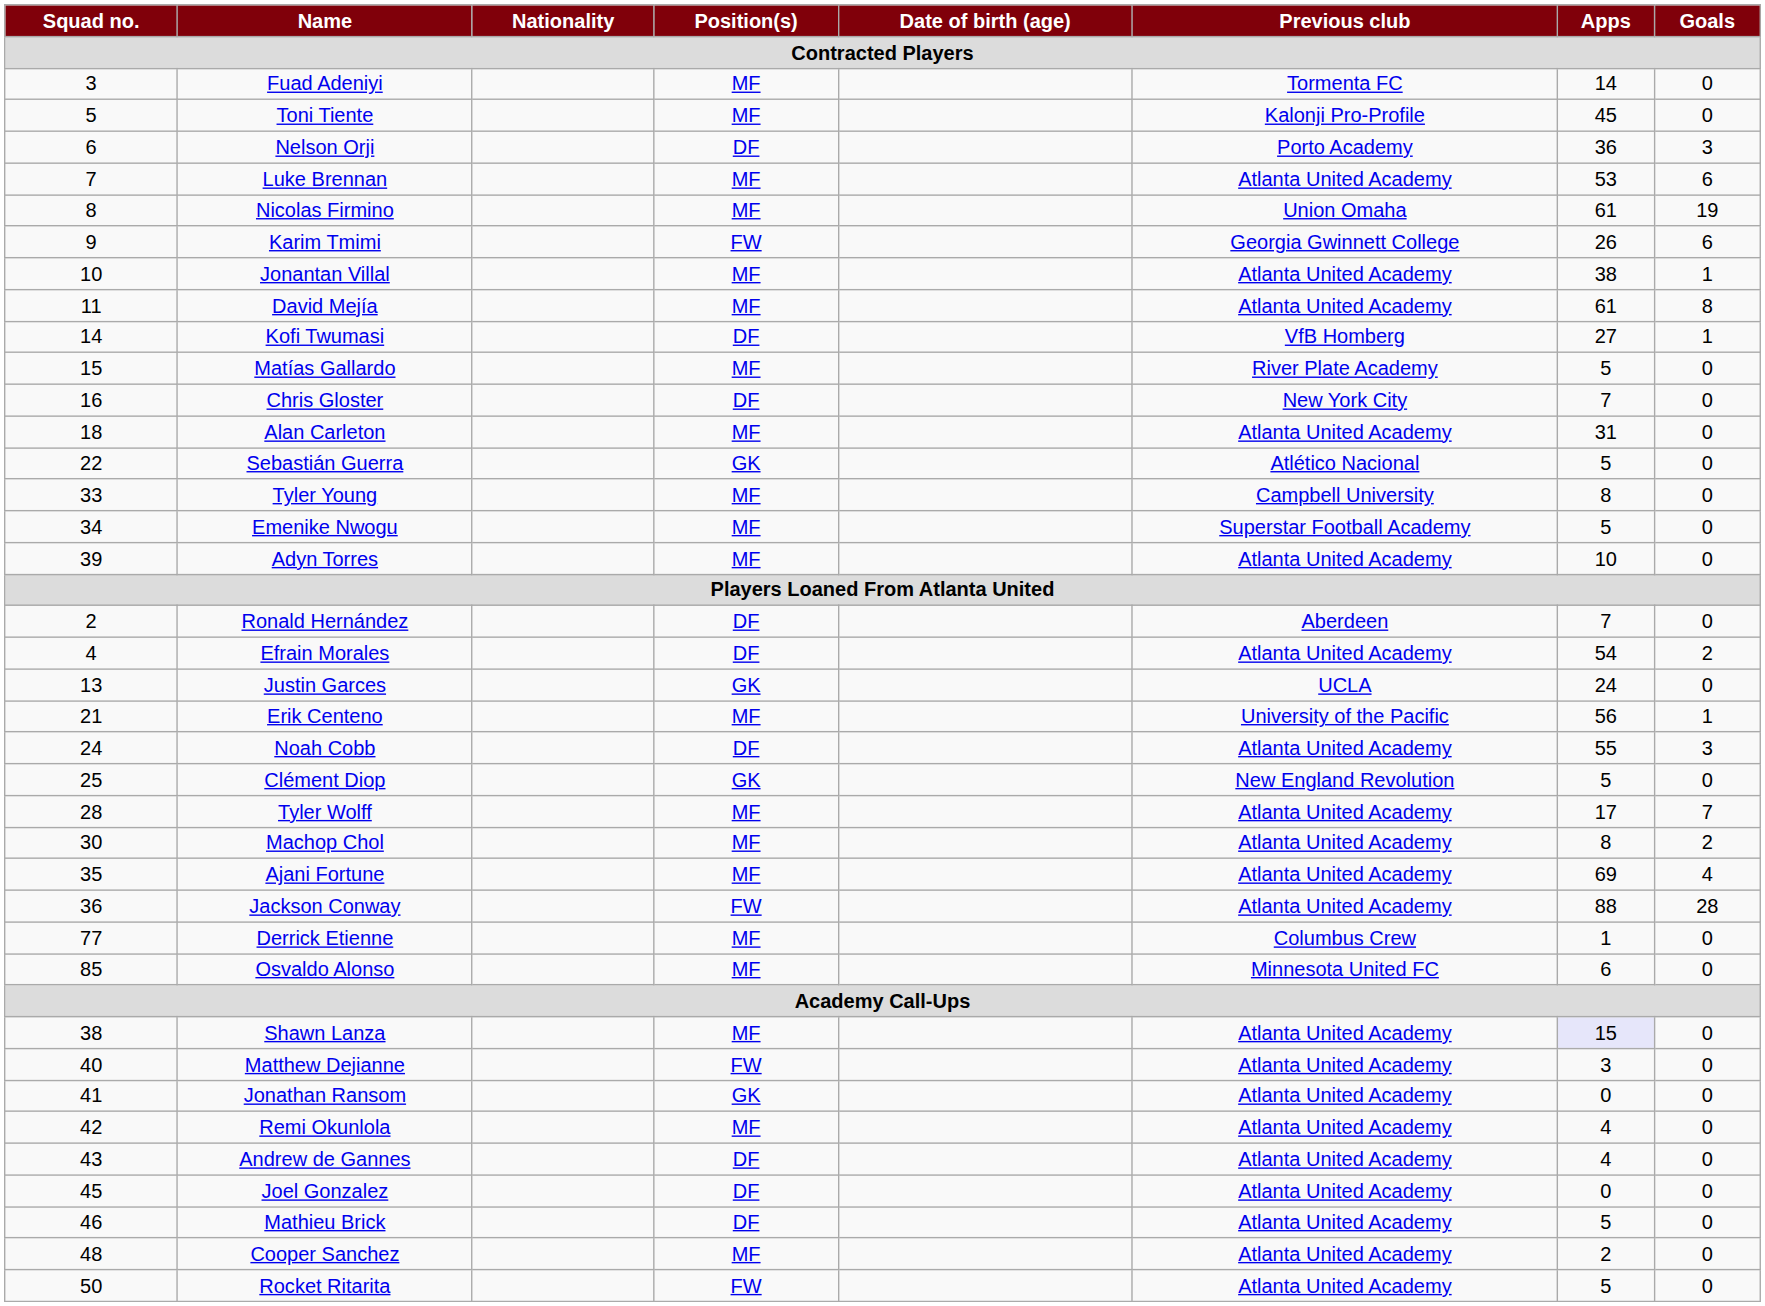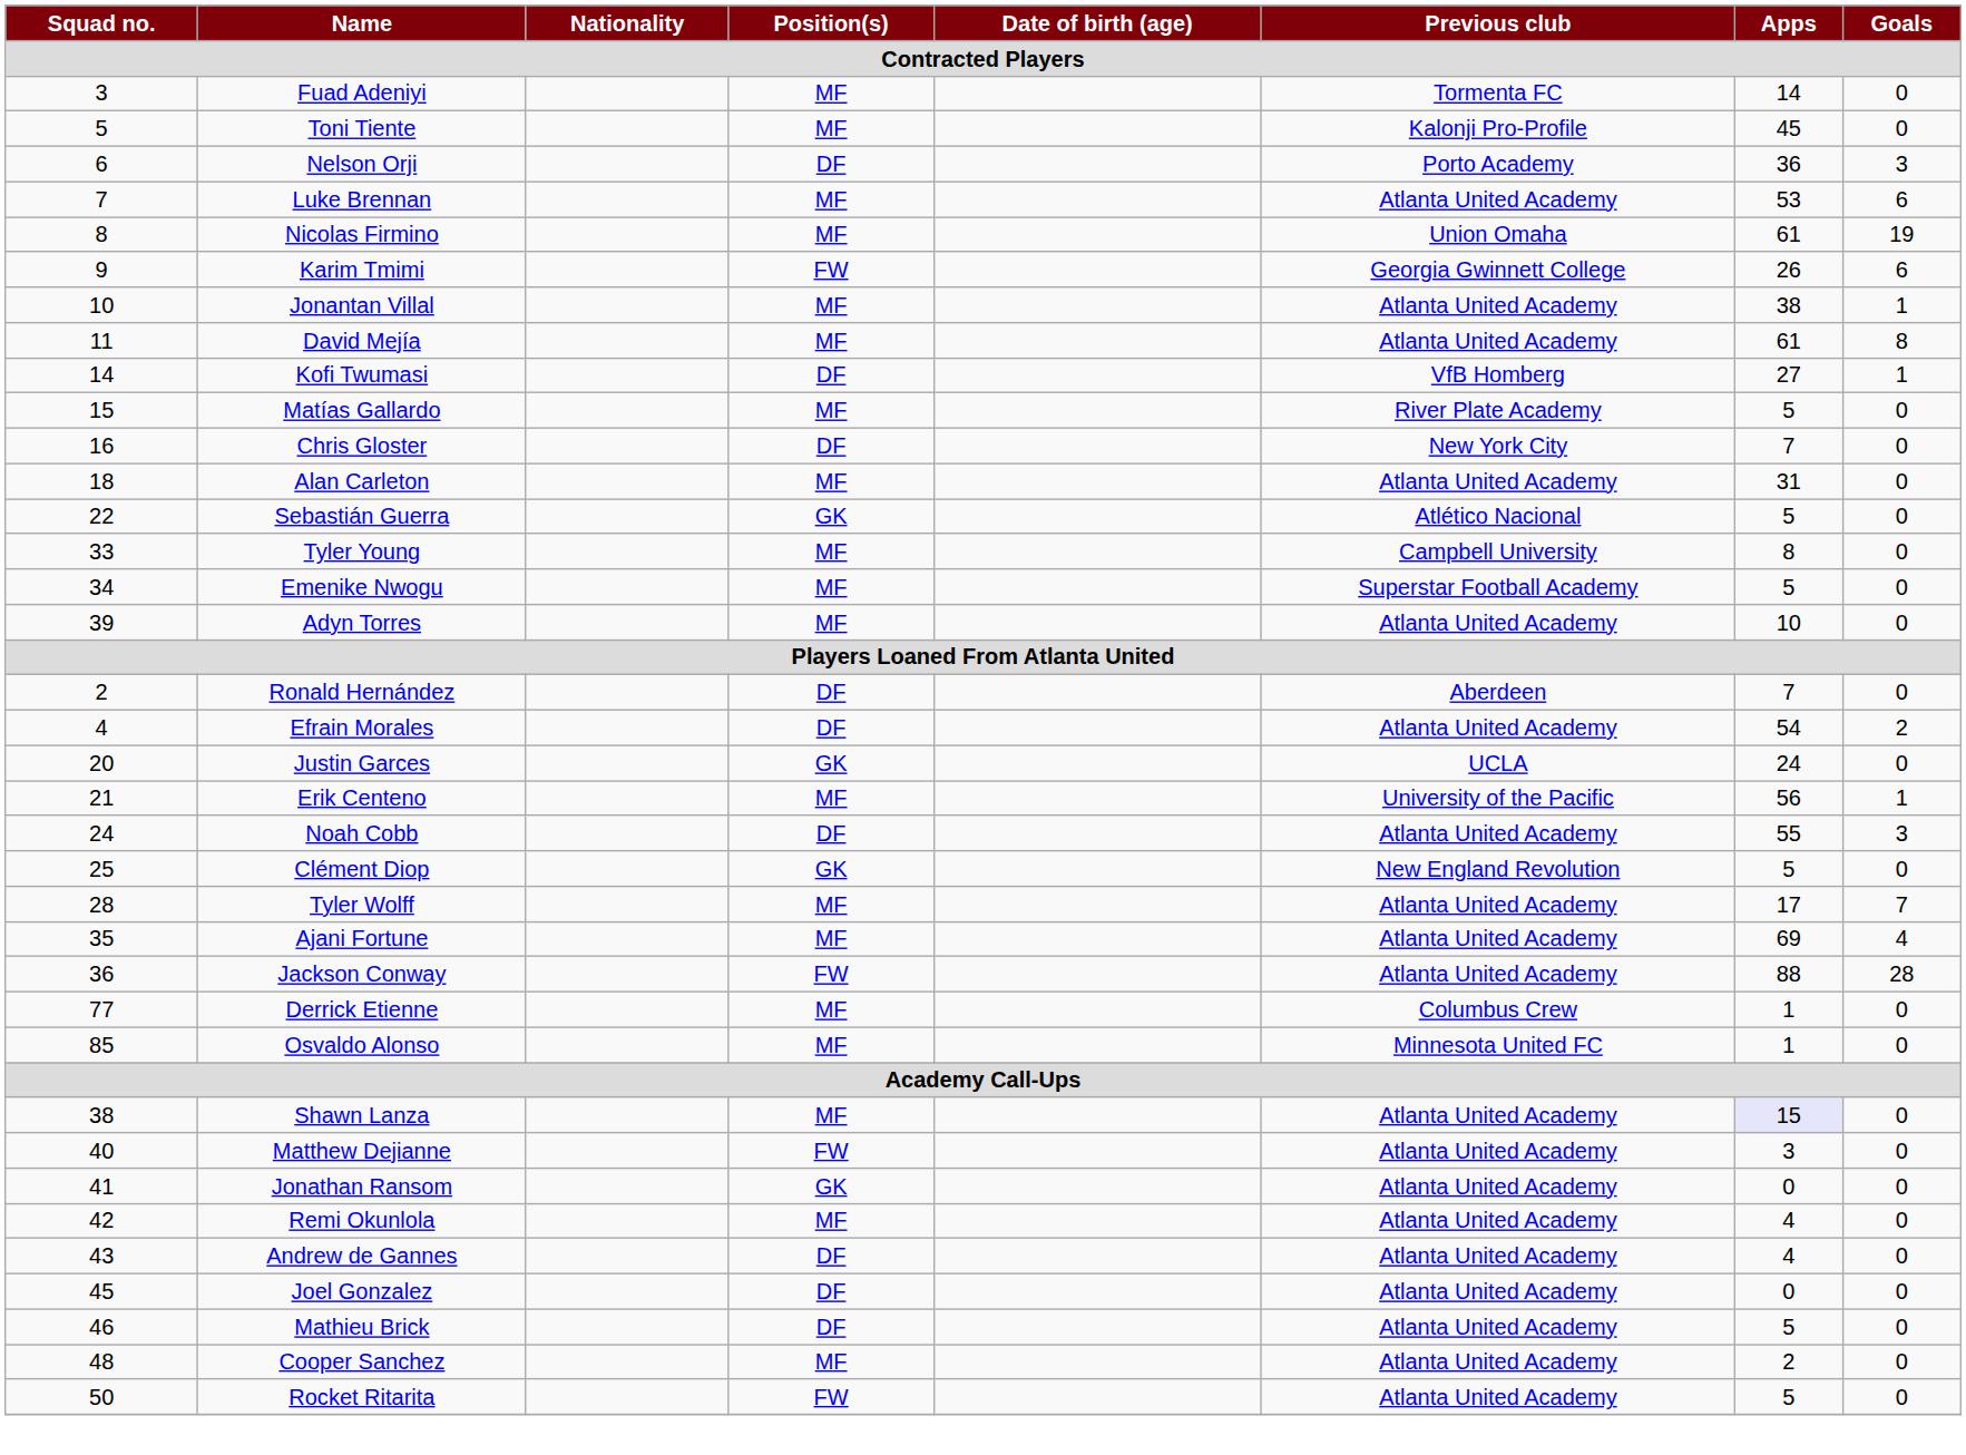Justin Garces | Squad no.: 13 -> 20
- row: 30 | Machop Chol | MF | Atlanta United Academy | 8 | 2
Osvaldo Alonso | Apps: 6 -> 1
